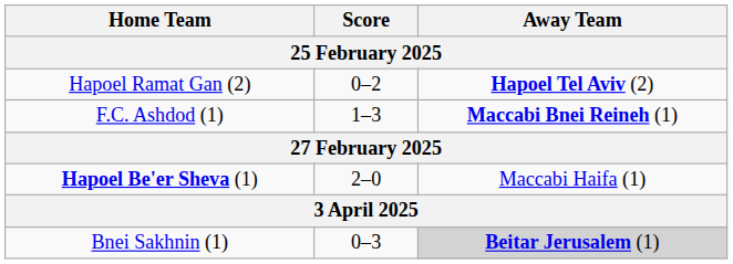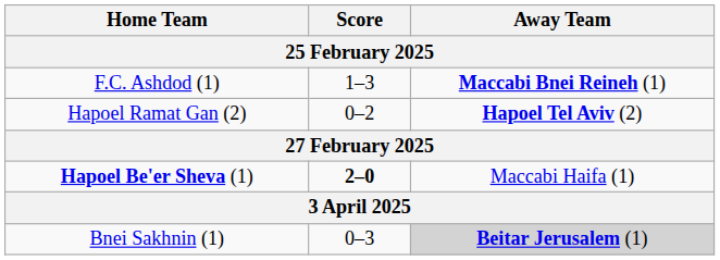rows swapped: F.C. Ashdod (1) <-> Hapoel Ramat Gan (2)
Hapoel Be'er Sheva (1) | Score: normal -> bold
